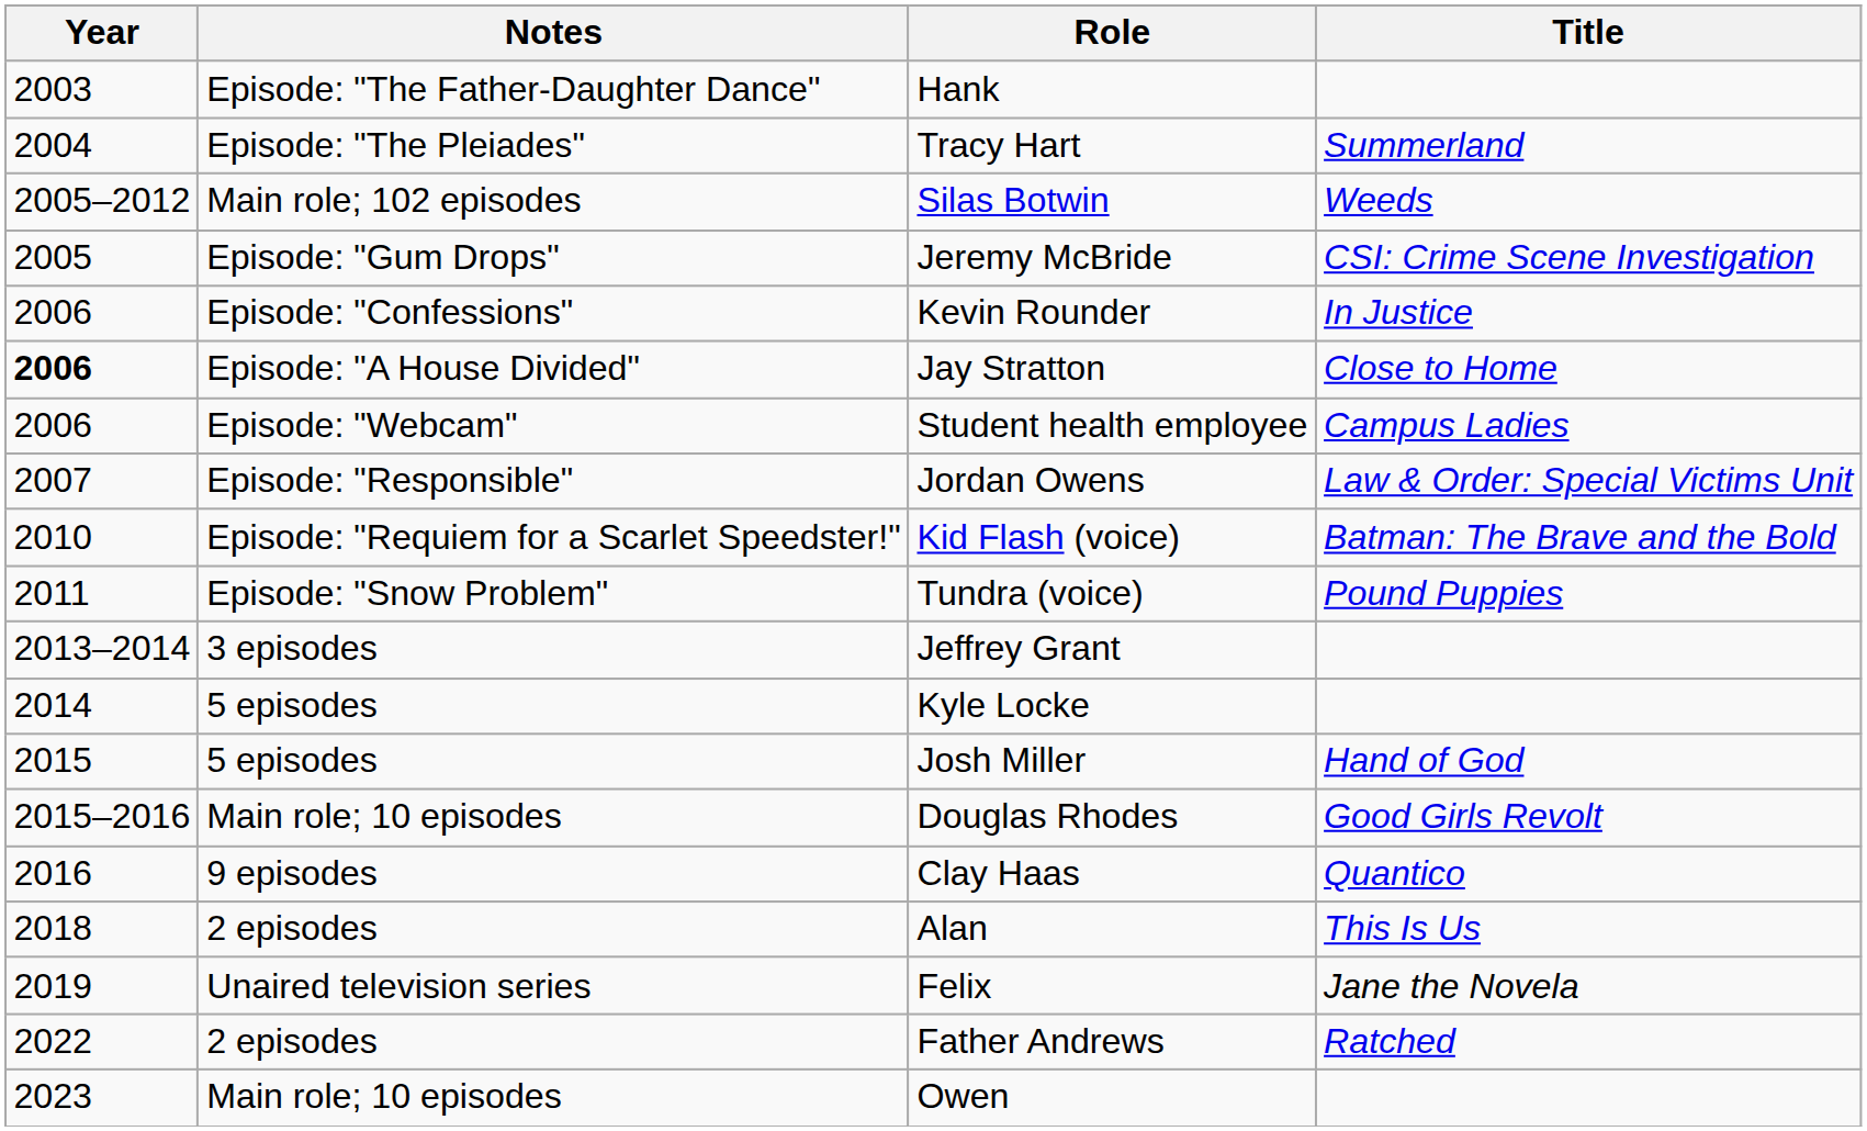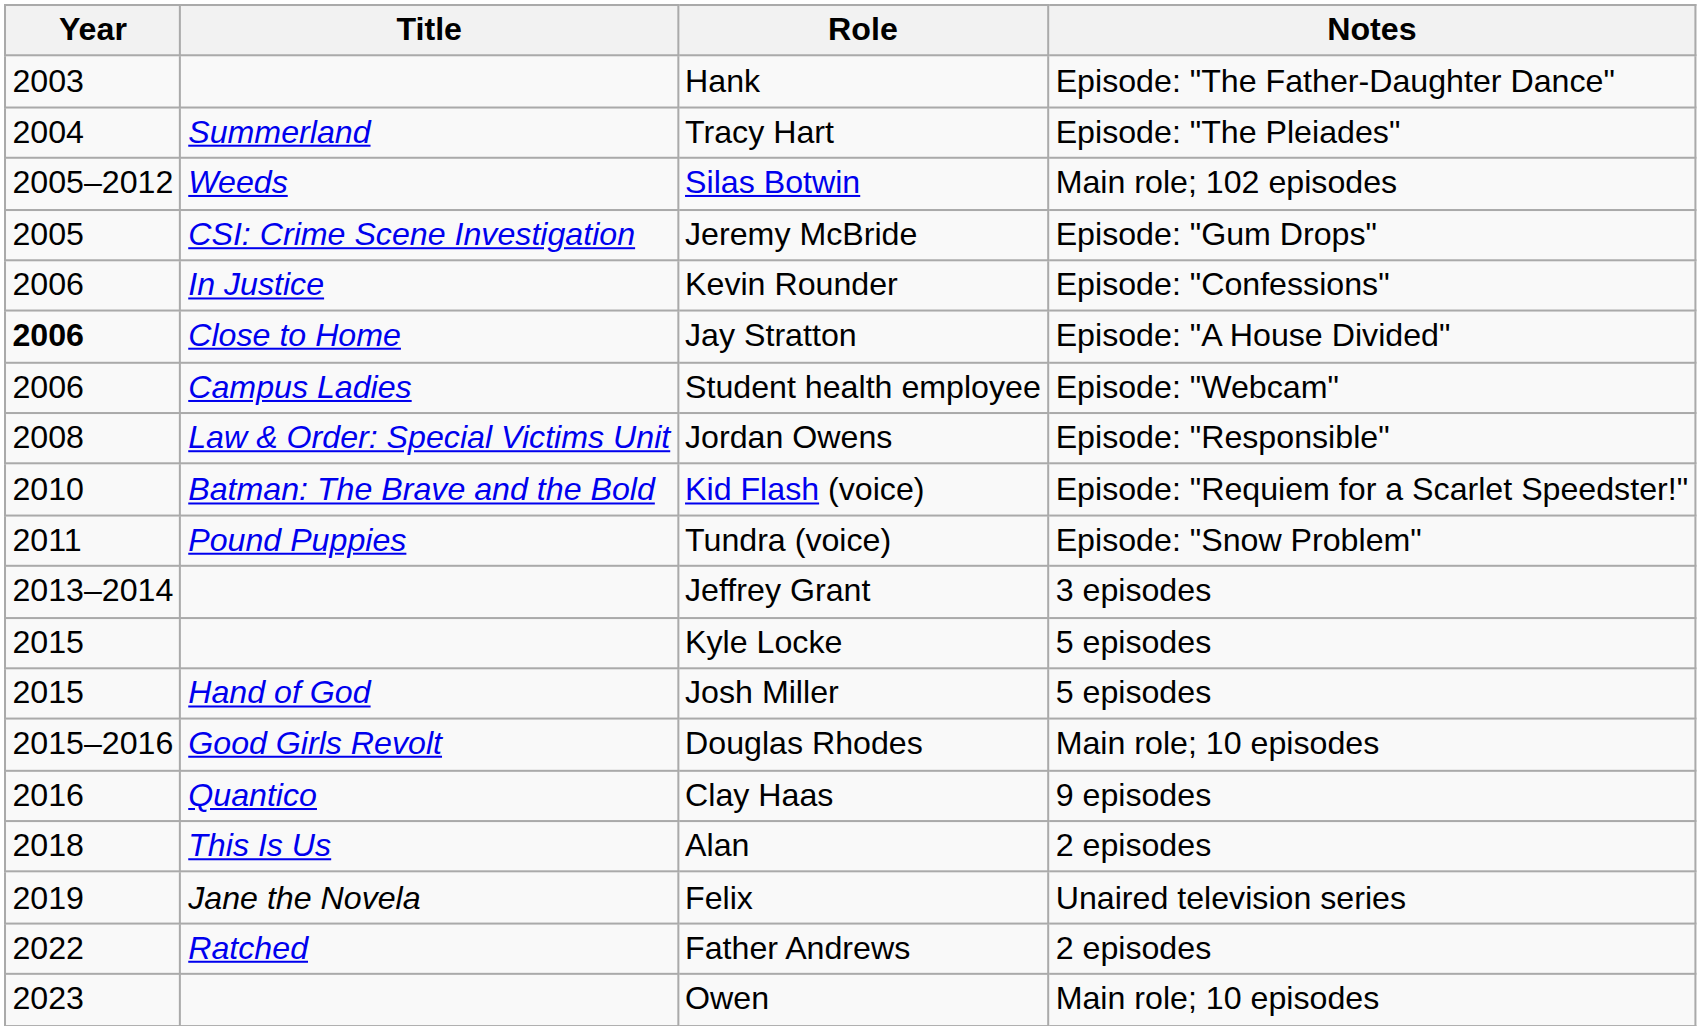columns swapped: Title <-> Notes
Jordan Owens | Year: 2007 -> 2008
Kyle Locke | Year: 2014 -> 2015
